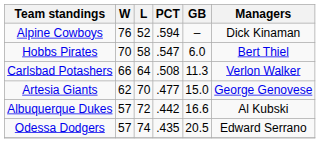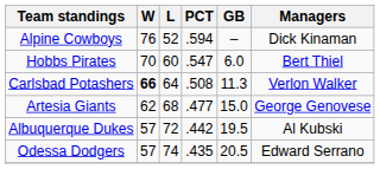Hobbs Pirates | L: 58 -> 60
Carlsbad Potashers | W: normal -> bold
Artesia Giants | L: 70 -> 68
Albuquerque Dukes | GB: 16.6 -> 19.5
